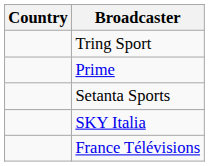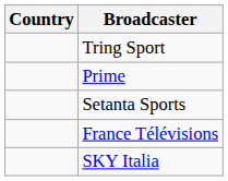rows swapped: France Télévisions <-> SKY Italia
